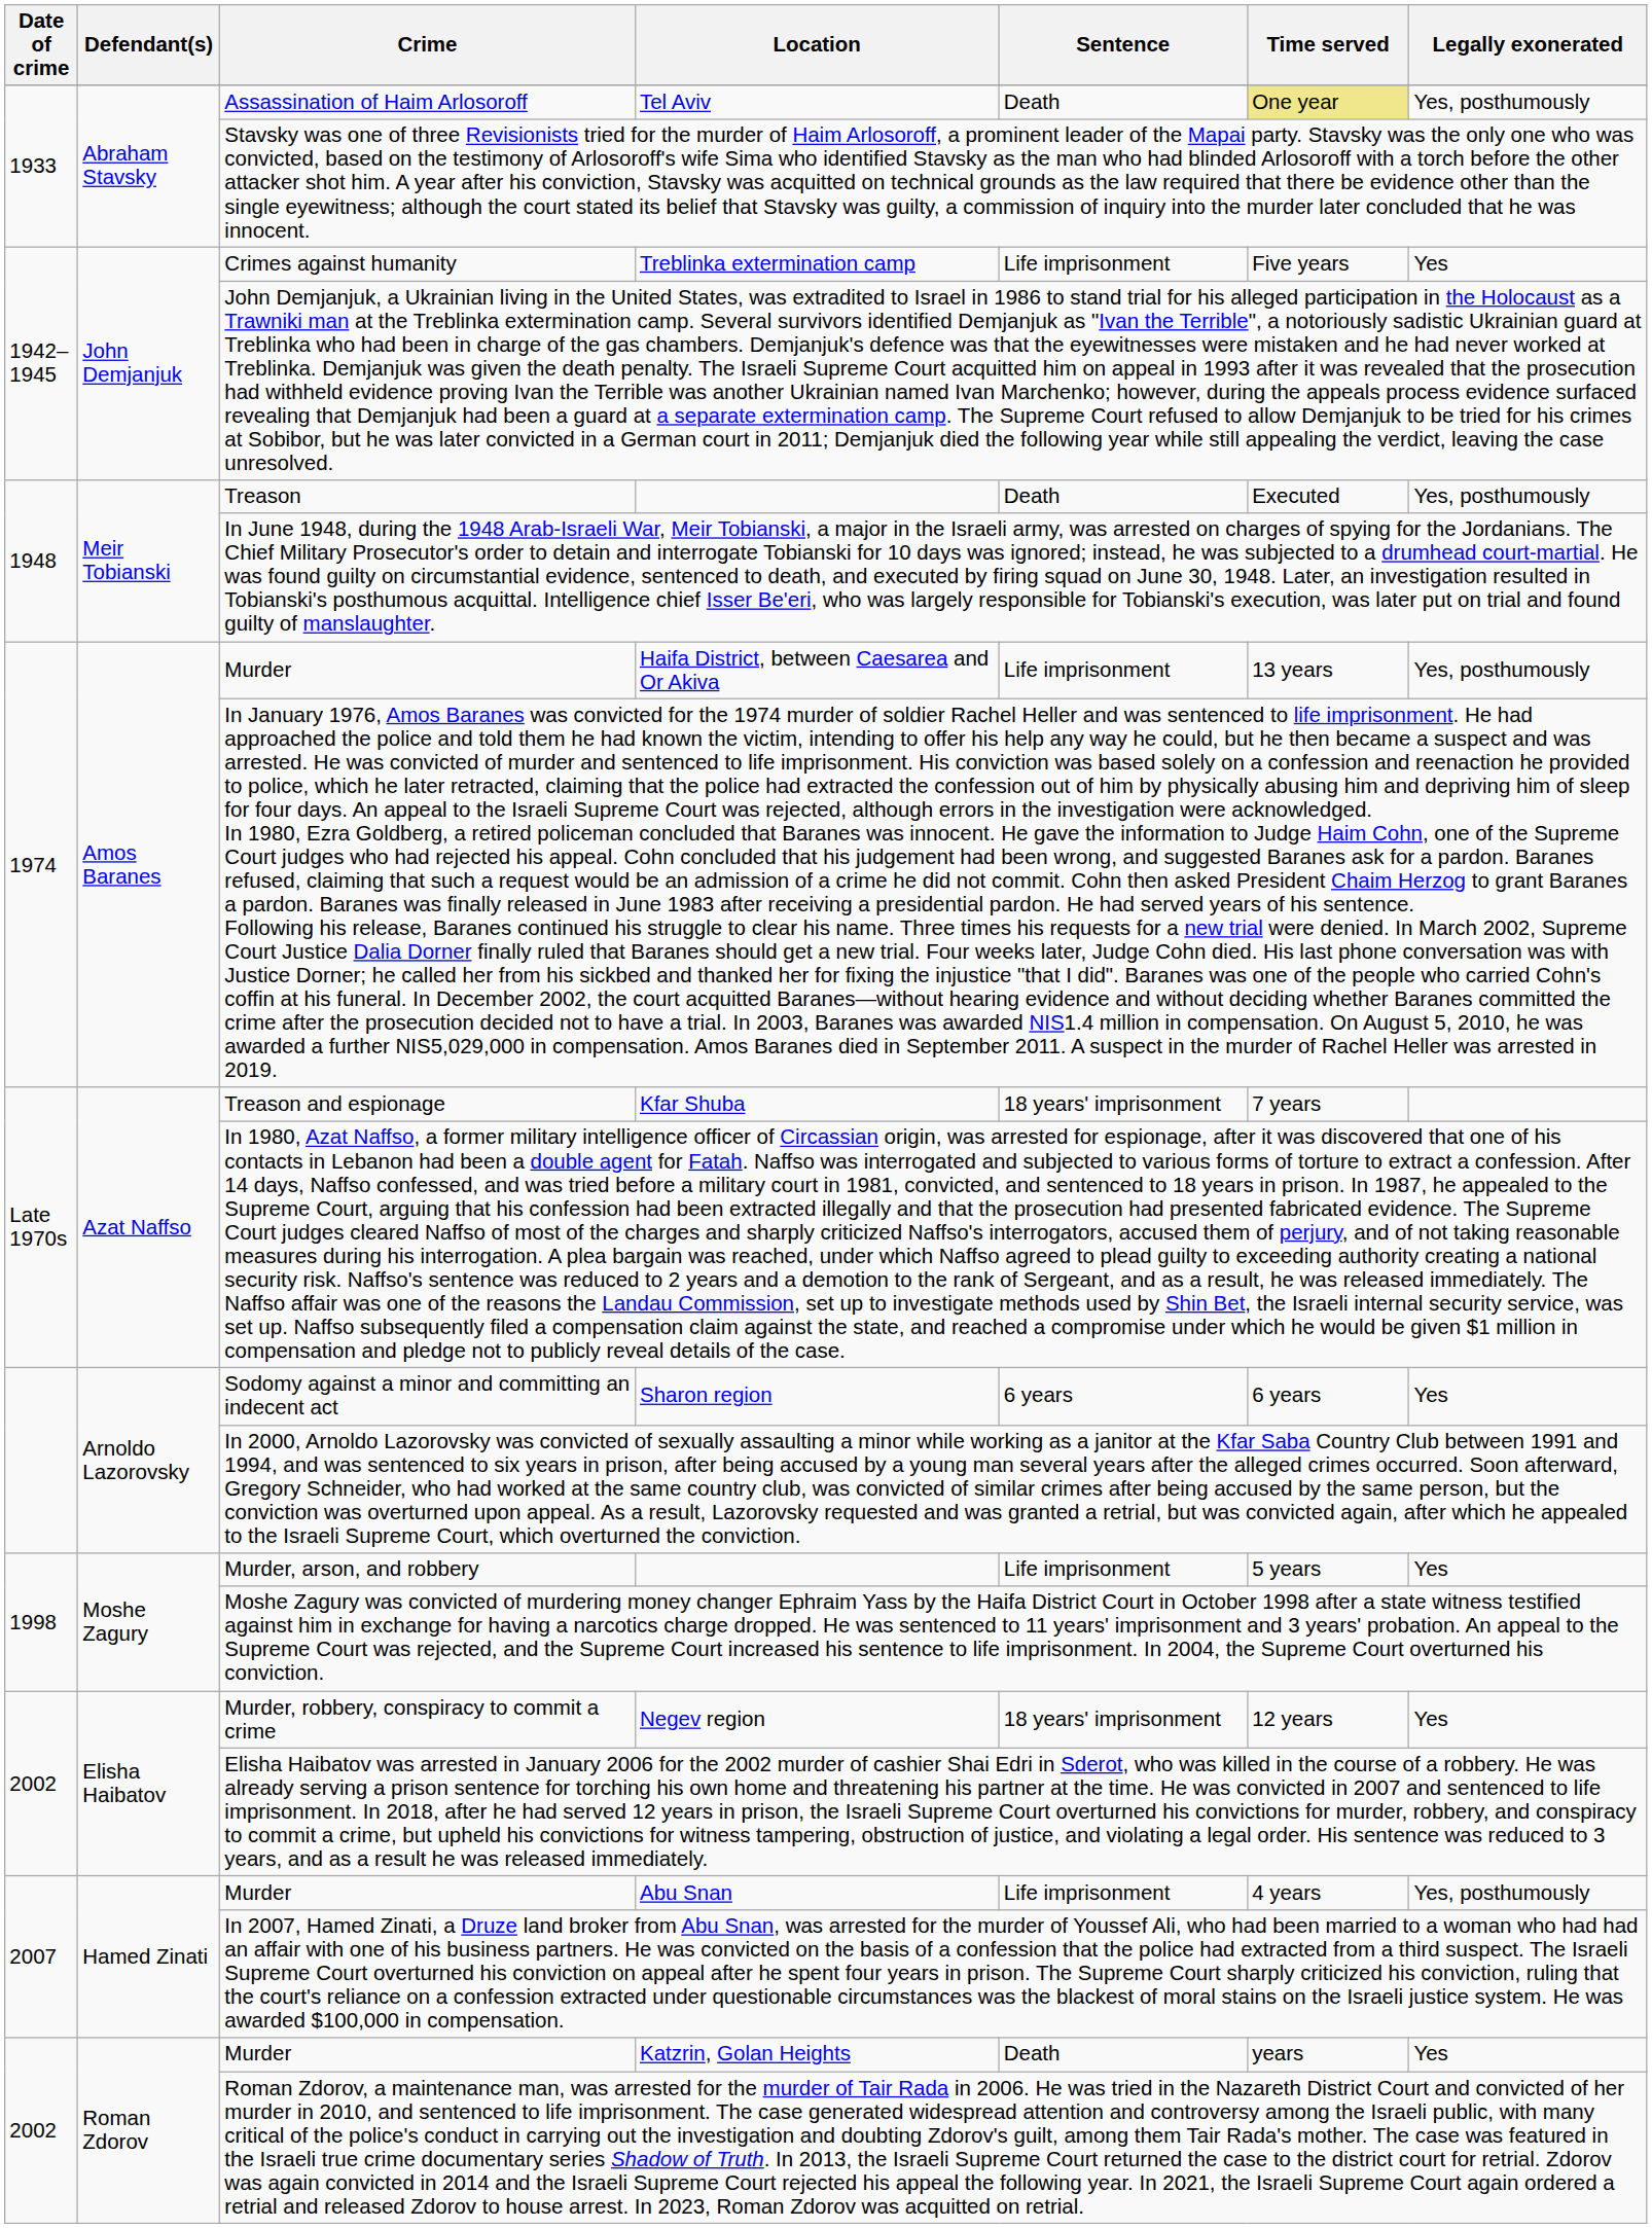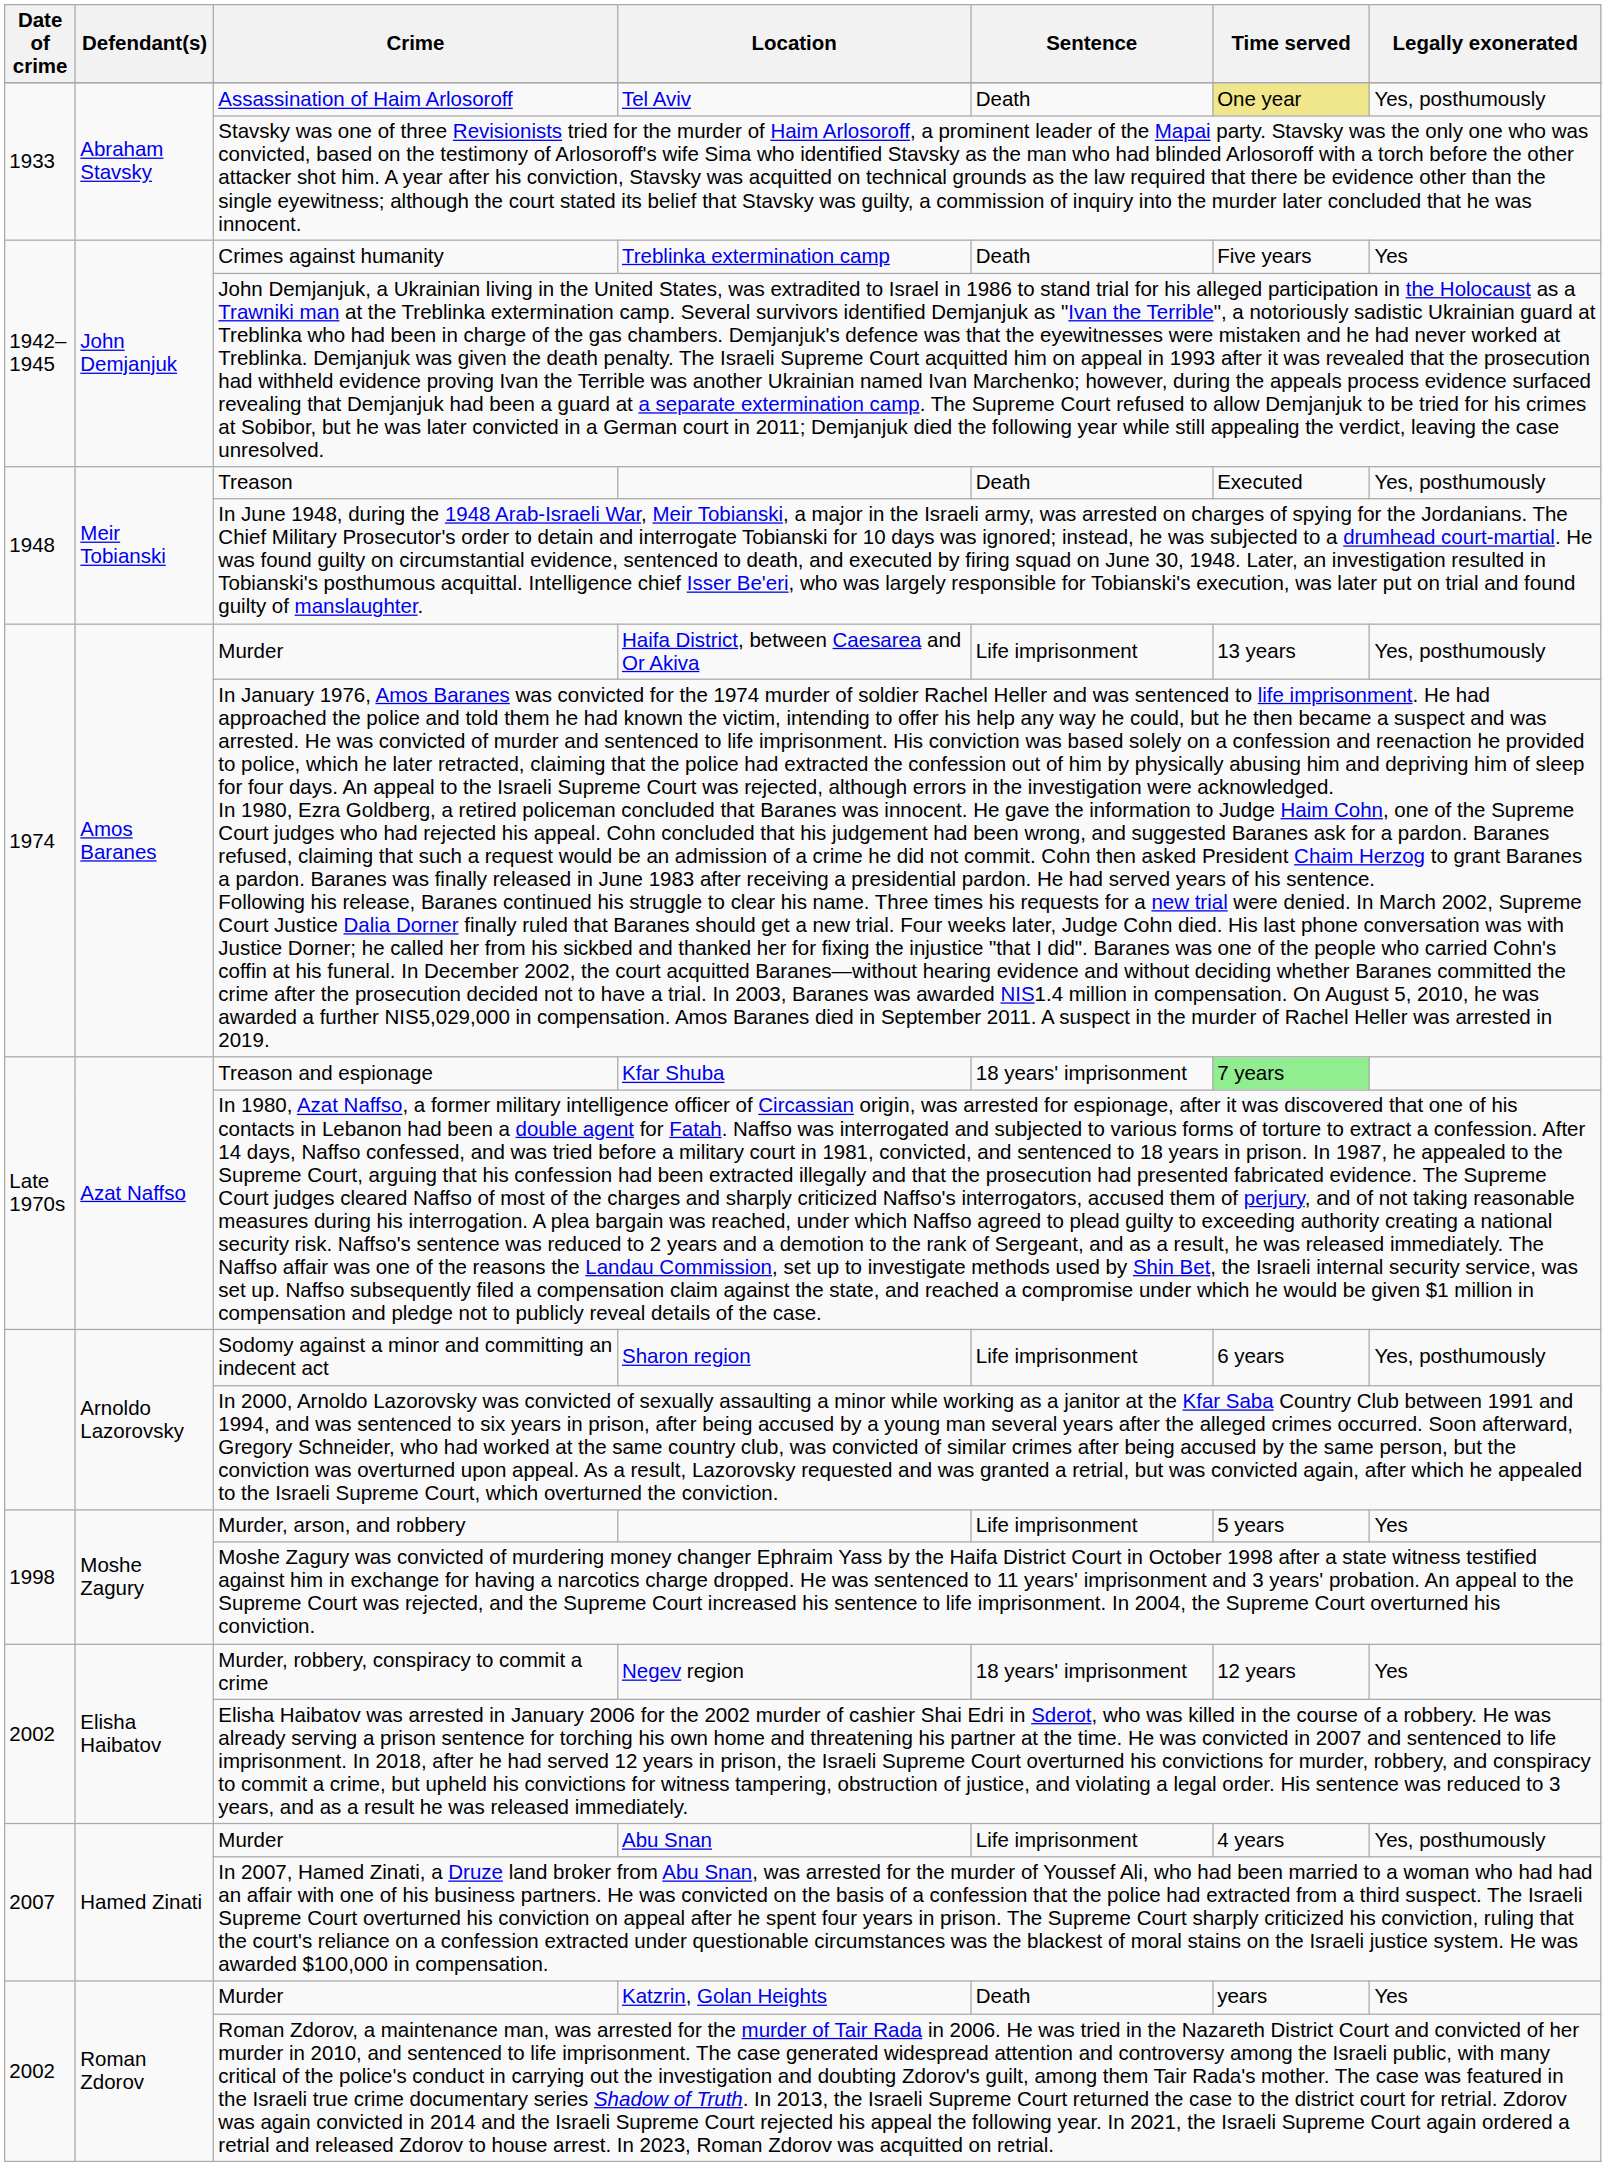Treblinka extermination camp | Sentence: Life imprisonment -> Death
Kfar Shuba | Time served: no background -> lightgreen background
Sharon region | Sentence: 6 years -> Life imprisonment
Sharon region | Legally exonerated: Yes -> Yes, posthumously
